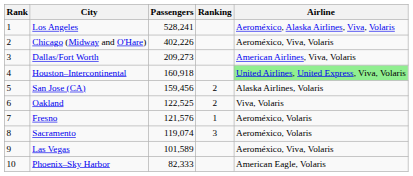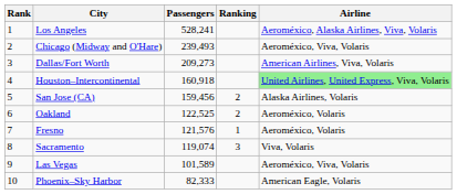Chicago (Midway and O'Hare) | Passengers: 402,226 -> 239,493
Oakland | Airline: Viva, Volaris -> Aeroméxico, Volaris
Sacramento | Airline: Aeroméxico, Volaris -> Viva, Volaris
